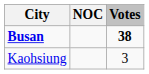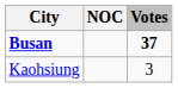Busan | Votes: 38 -> 37
